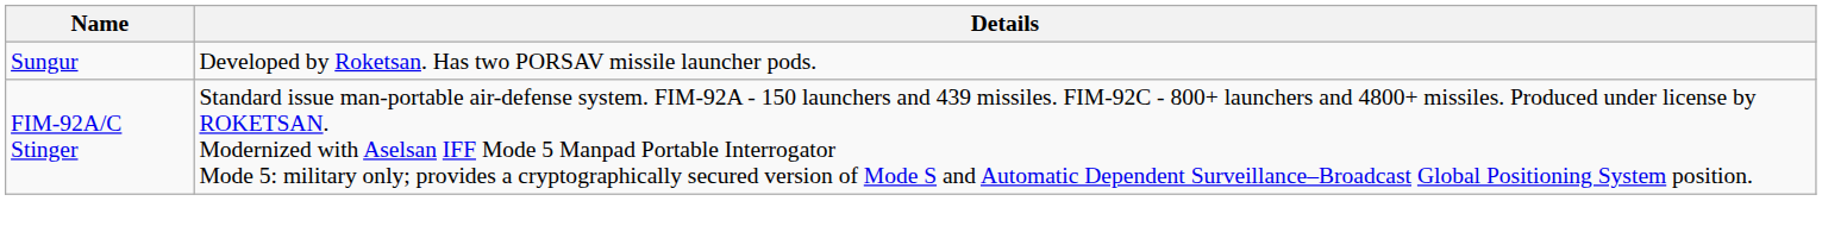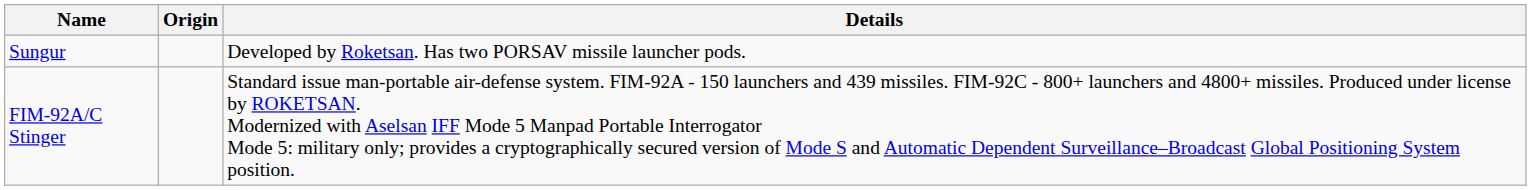+ column: Origin
